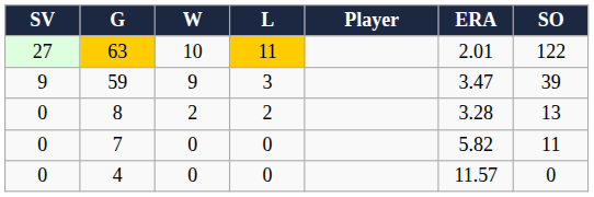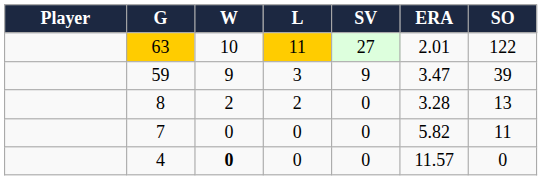columns swapped: Player <-> SV
4 | W: normal -> bold
